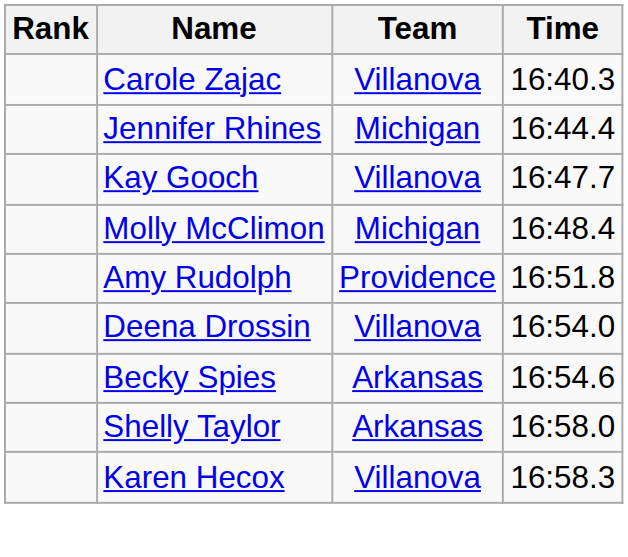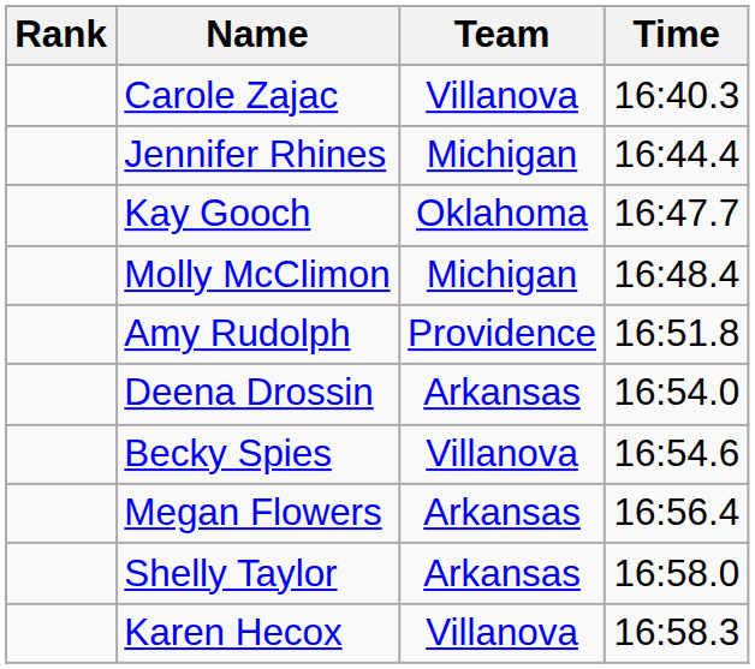Kay Gooch | Team: Villanova -> Oklahoma
Deena Drossin | Team: Villanova -> Arkansas
Becky Spies | Team: Arkansas -> Villanova
+ row: Megan Flowers | Arkansas | 16:56.4
